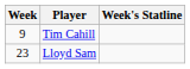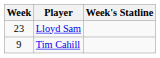rows swapped: Tim Cahill <-> Lloyd Sam
